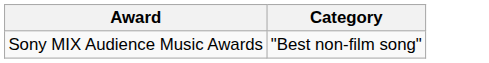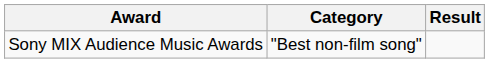+ column: Result
